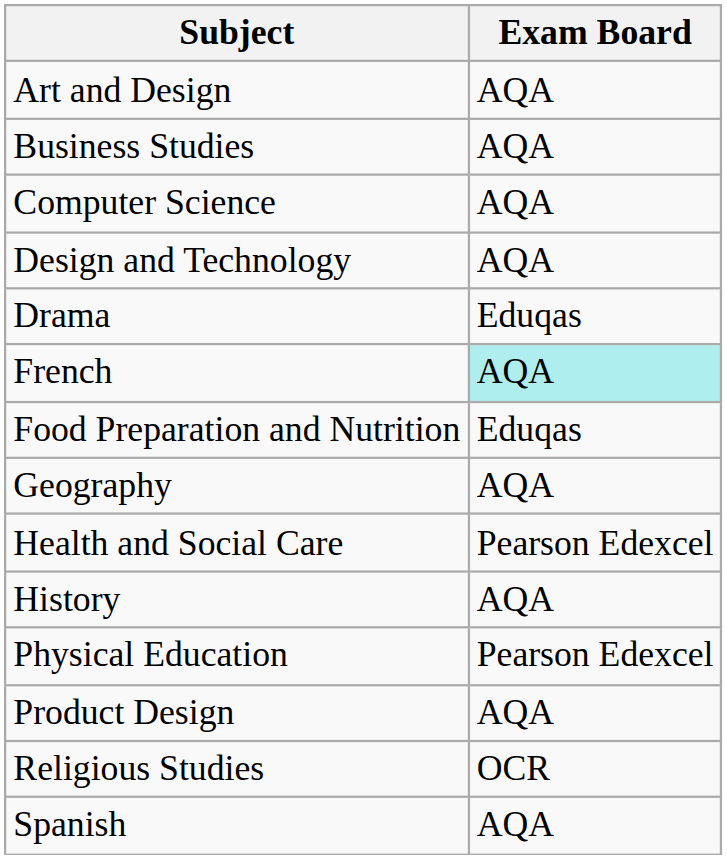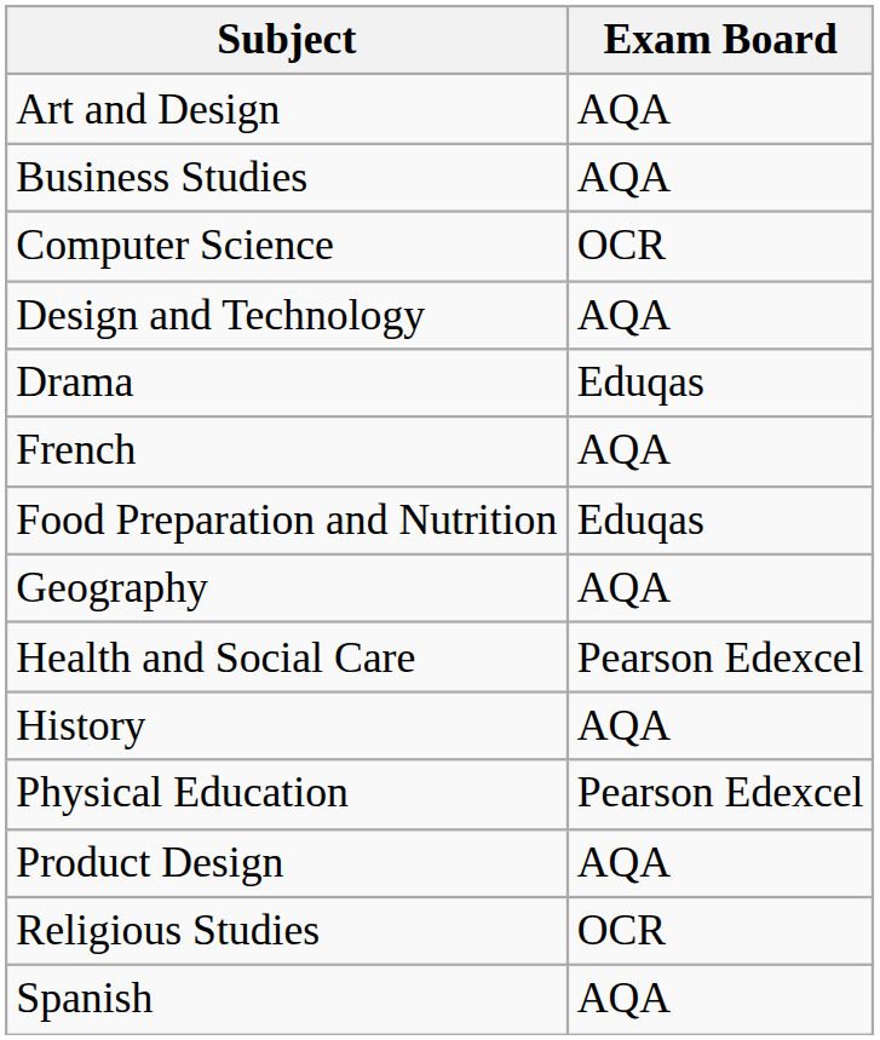Computer Science | Exam Board: AQA -> OCR
French | Exam Board: paleturquoise background -> no background
